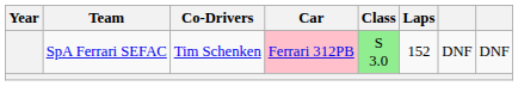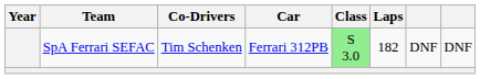SpA Ferrari SEFAC | Car: pink background -> no background
SpA Ferrari SEFAC | Laps: 152 -> 182
